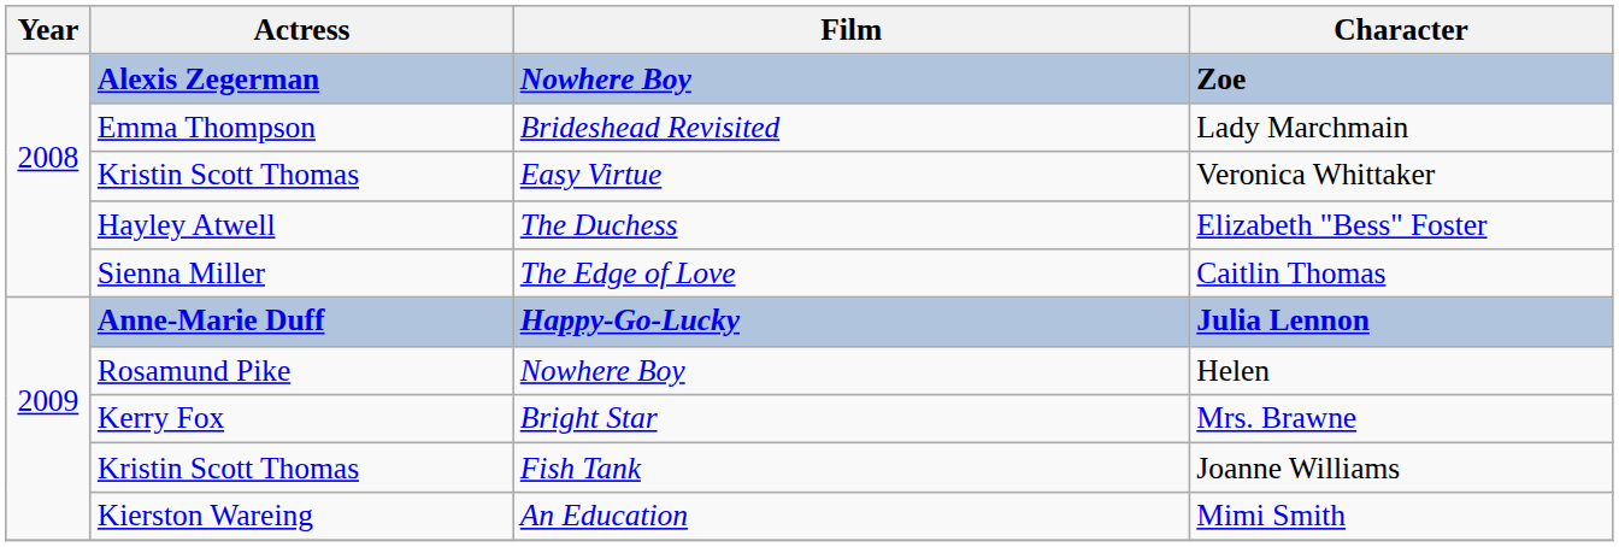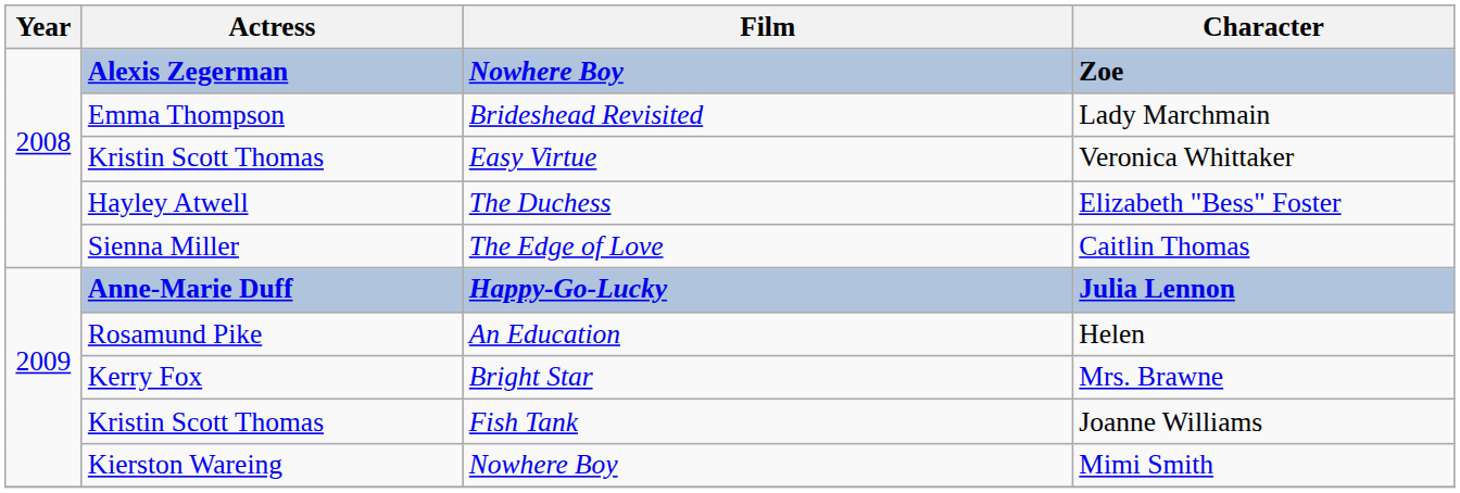Helen | Film: Nowhere Boy -> An Education
Mimi Smith | Film: An Education -> Nowhere Boy
